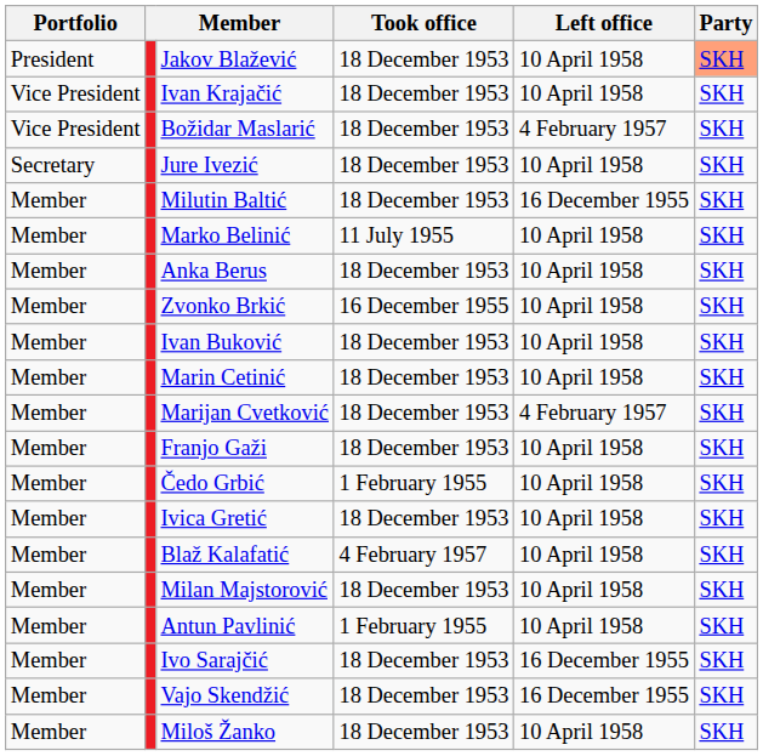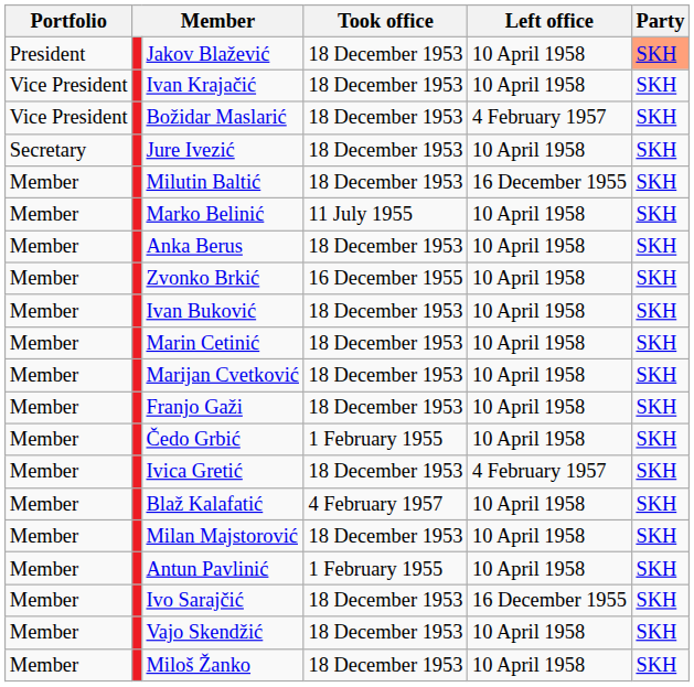Marijan Cvetković | Left office: 4 February 1957 -> 10 April 1958
Ivica Gretić | Left office: 10 April 1958 -> 4 February 1957
Vajo Skendžić | Left office: 16 December 1955 -> 10 April 1958
